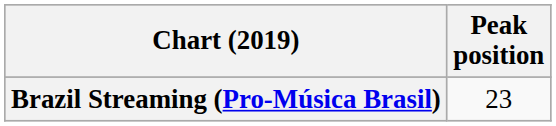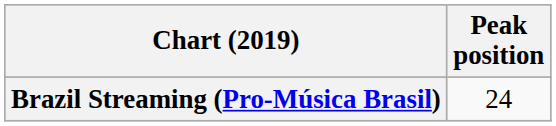Brazil Streaming (Pro-Música Brasil) | Peak position: 23 -> 24
